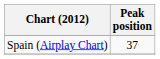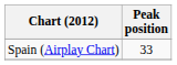Spain (Airplay Chart) | Peak position: 37 -> 33
